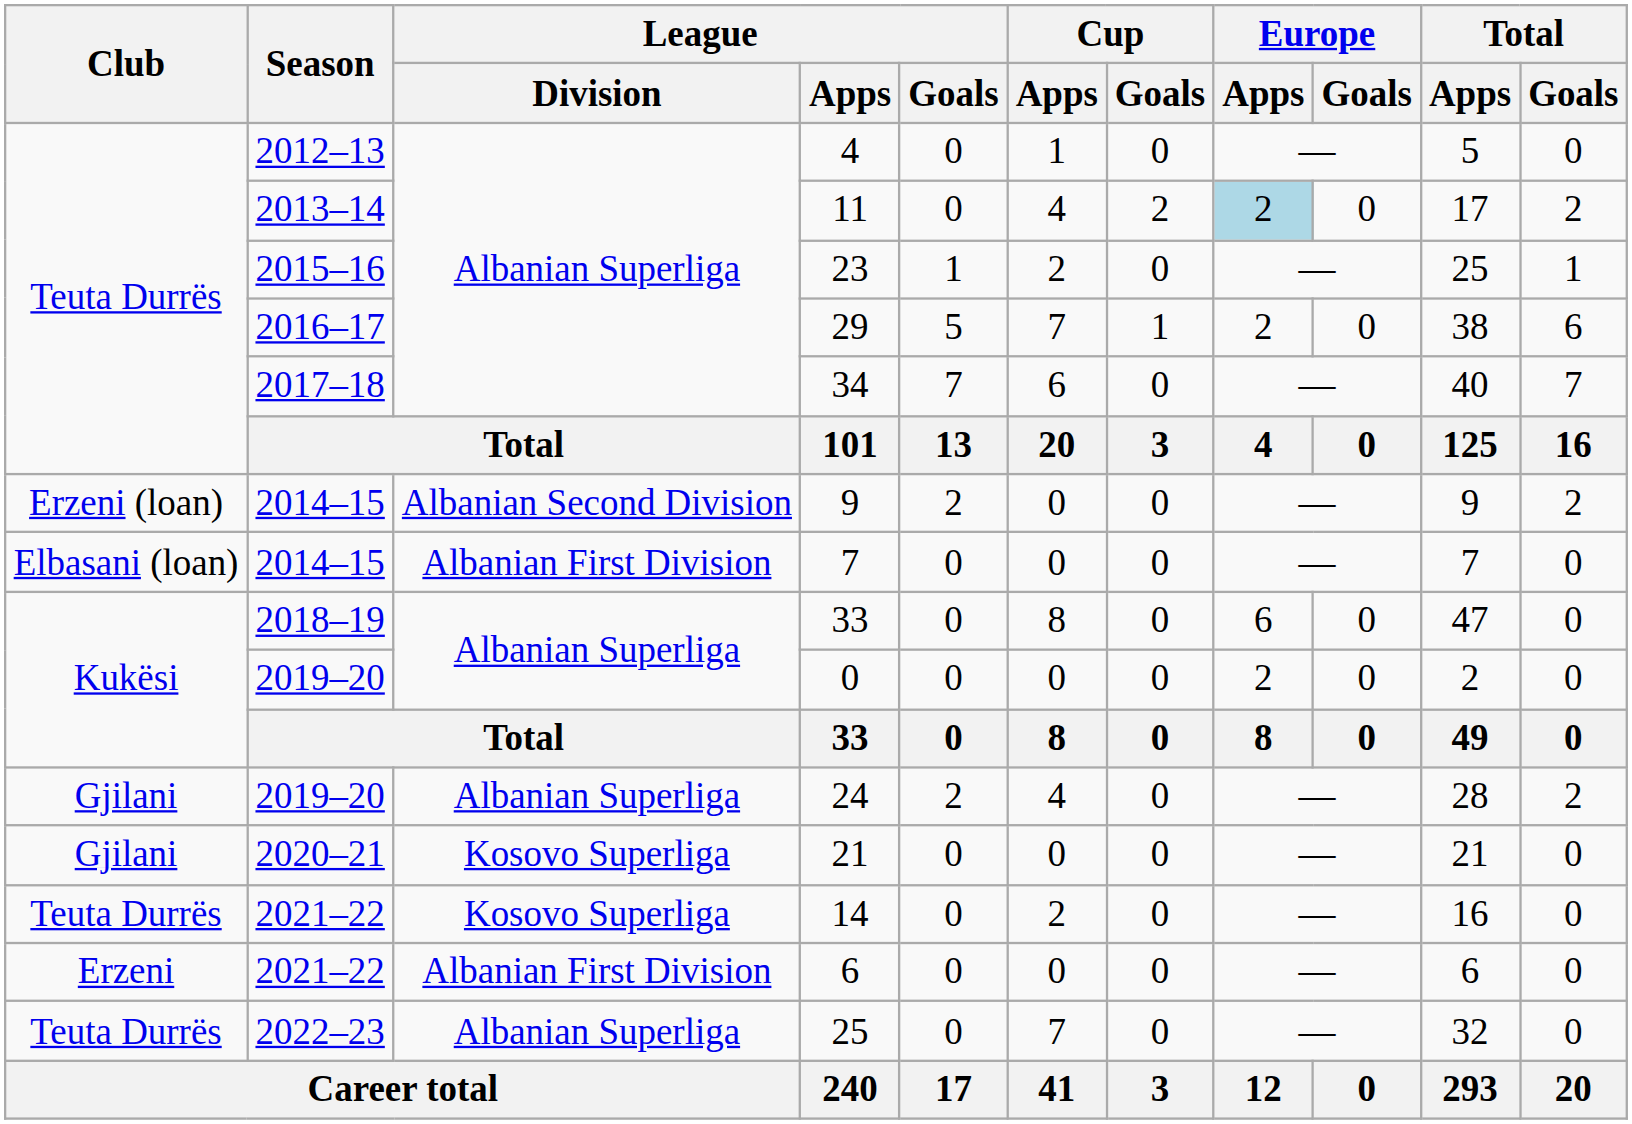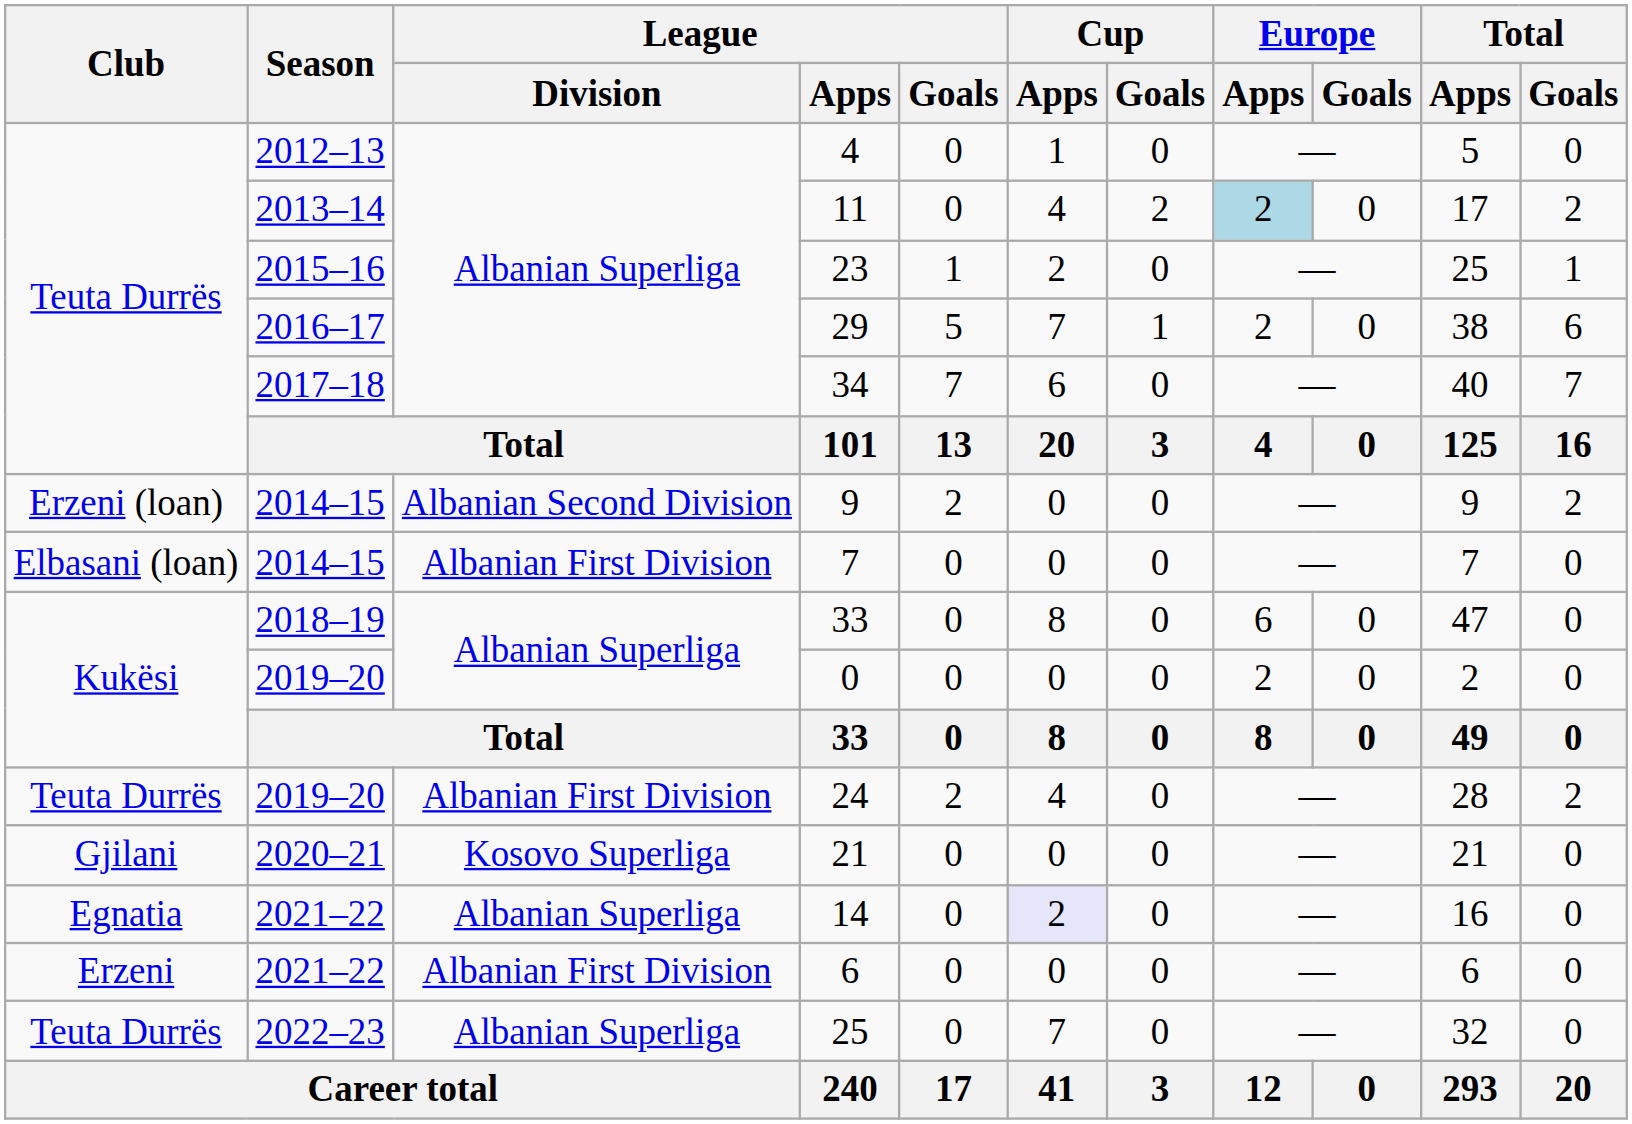24 | Club: Gjilani -> Teuta Durrës
24 | League / Division: Albanian Superliga -> Albanian First Division
14 | Club: Teuta Durrës -> Egnatia
14 | League / Division: Kosovo Superliga -> Albanian Superliga
14 | Cup / Apps: no background -> lavender background
